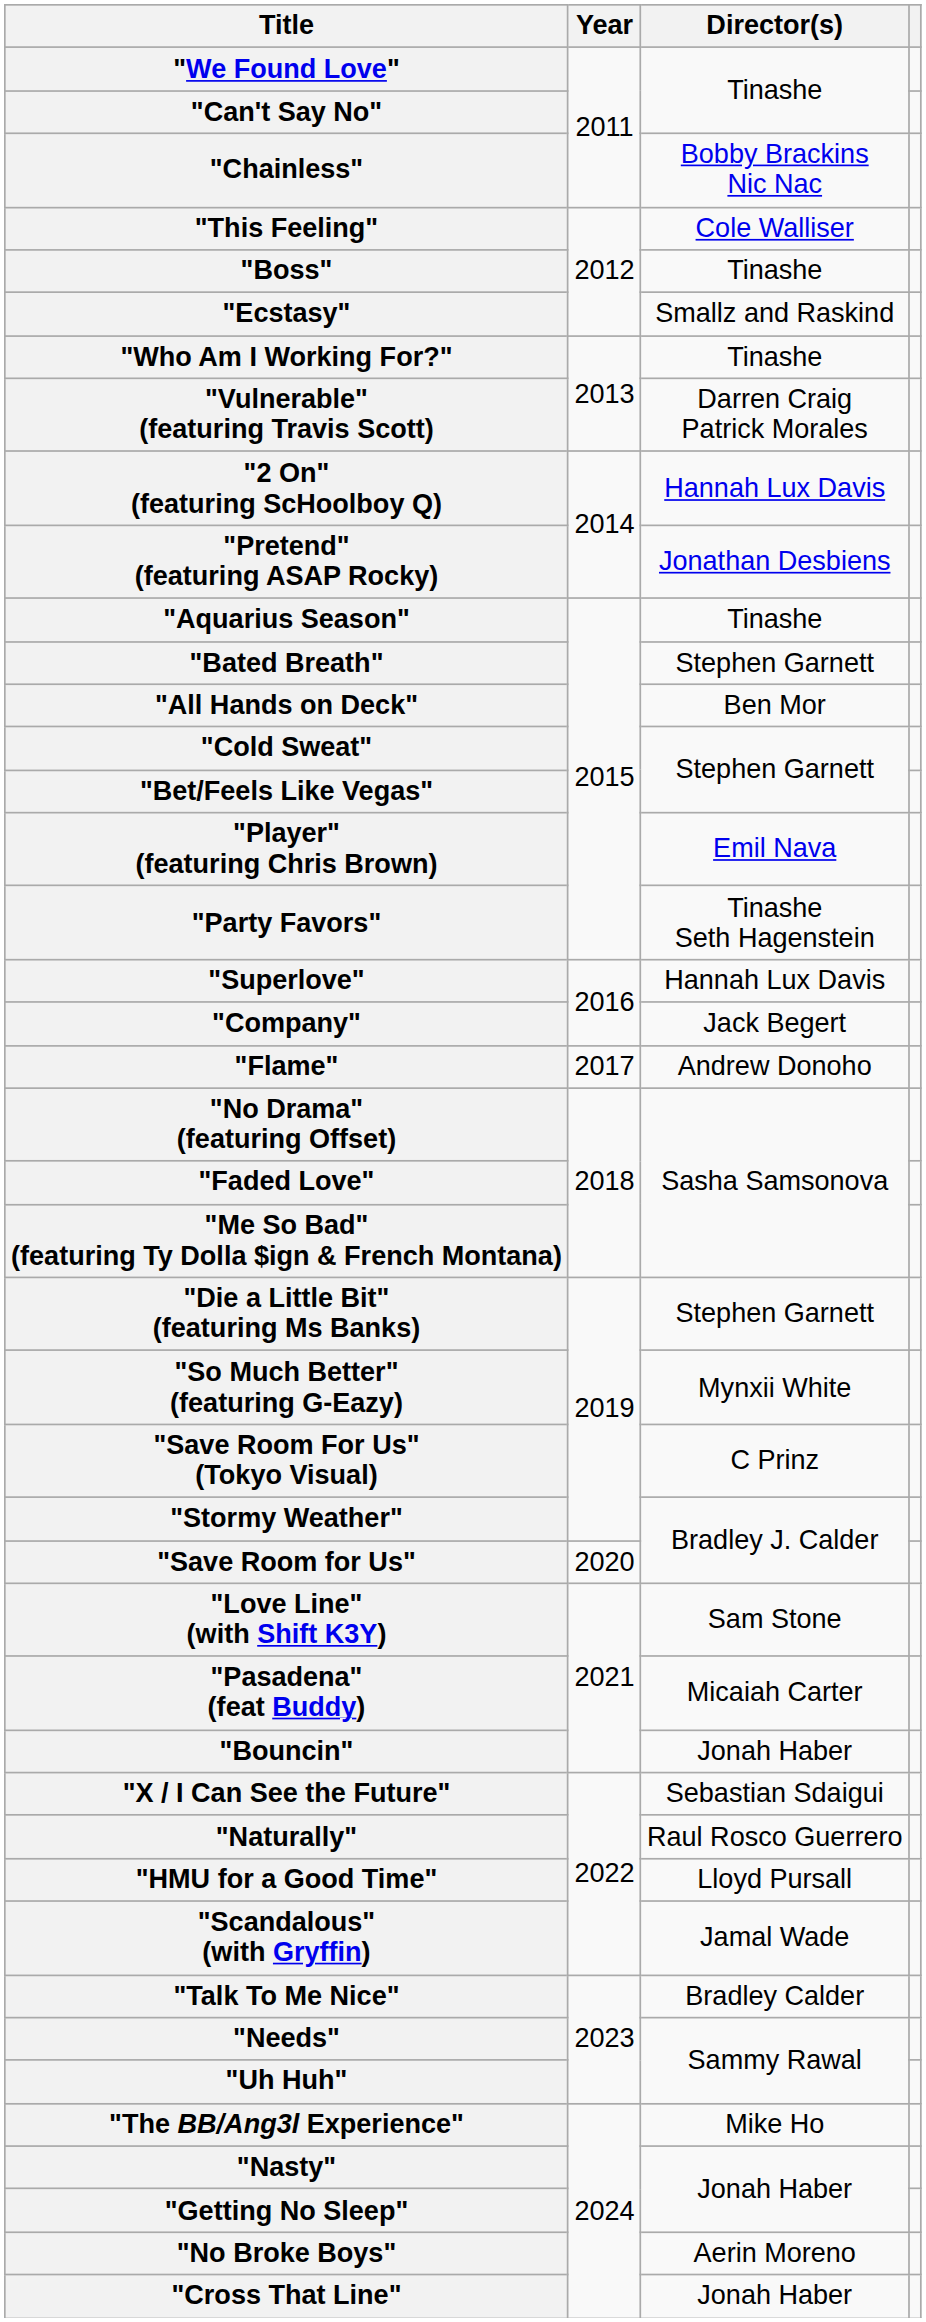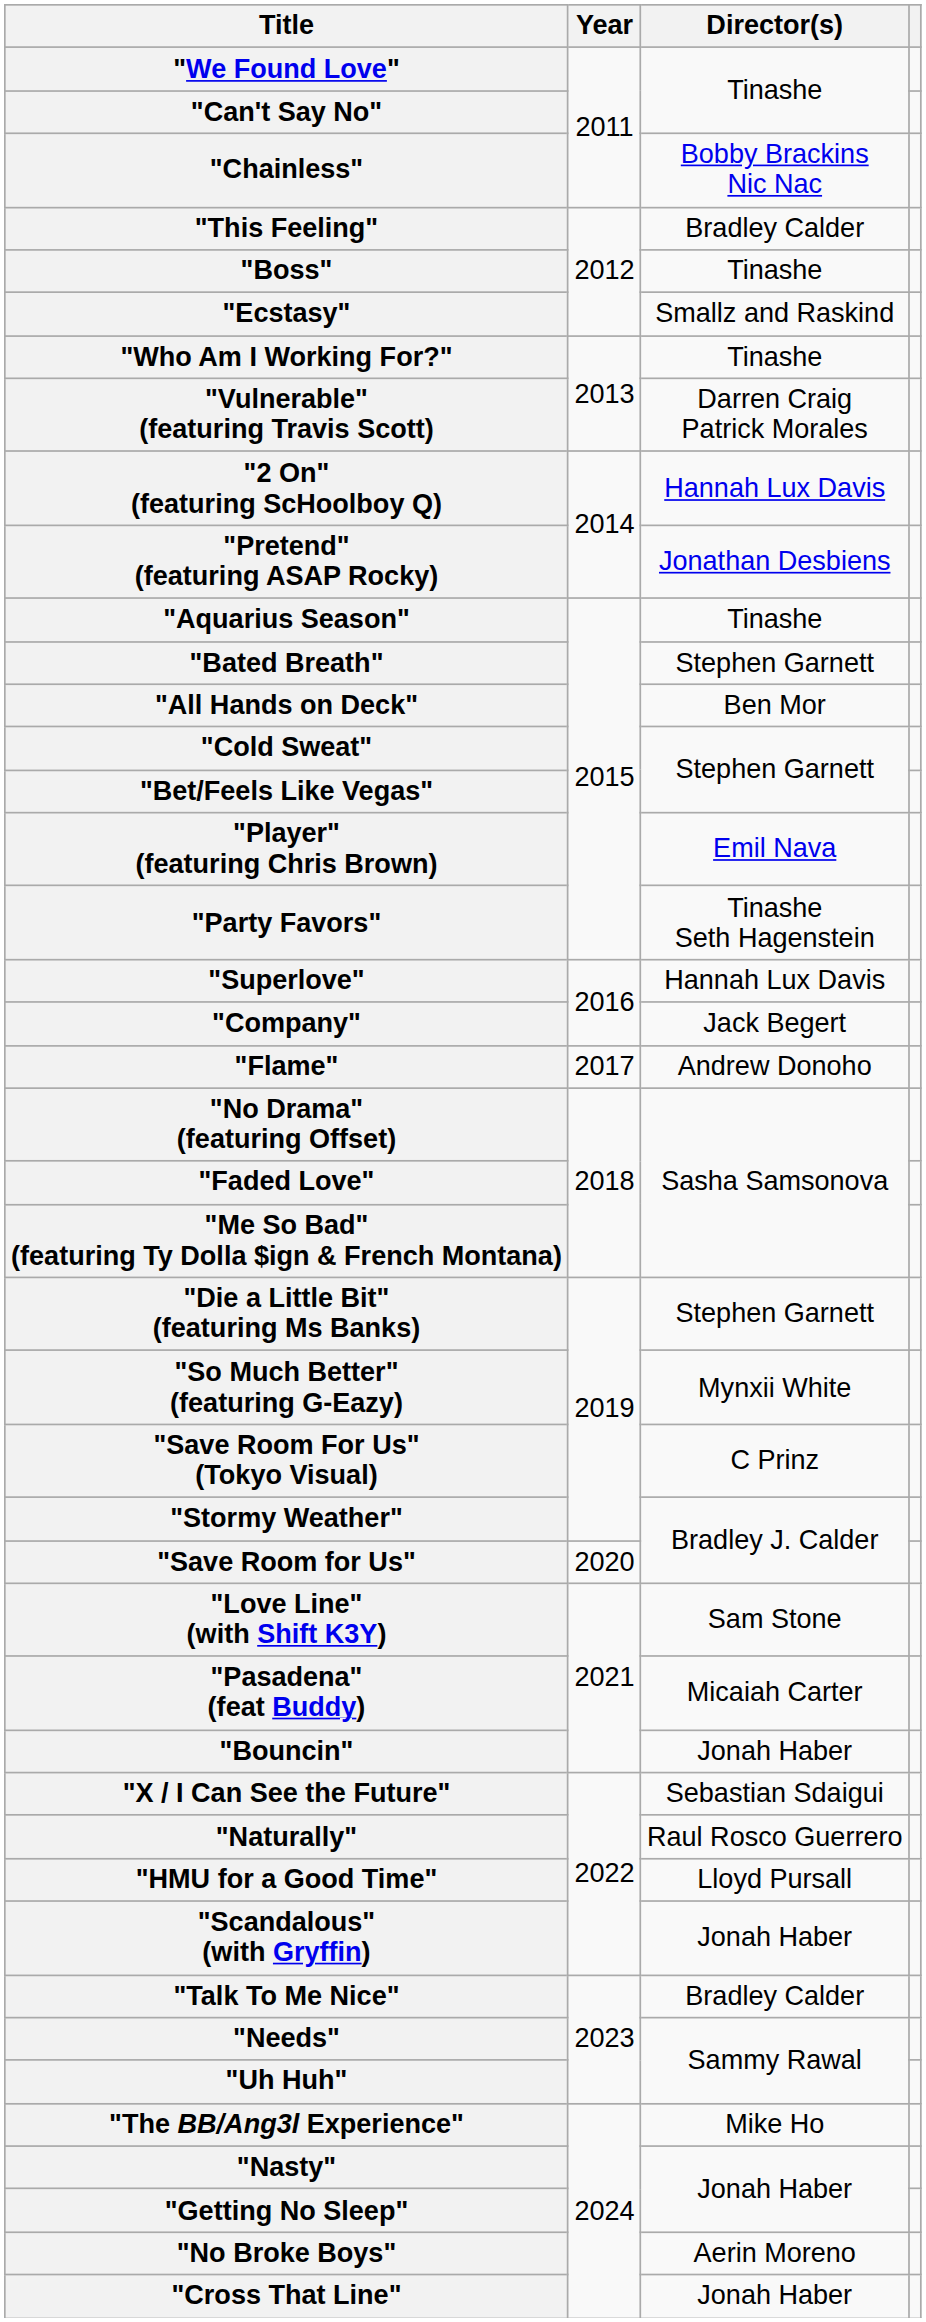"This Feeling" | Director(s): Cole Walliser -> Bradley Calder
"Scandalous" (with Gryffin) | Director(s): Jamal Wade -> Jonah Haber
